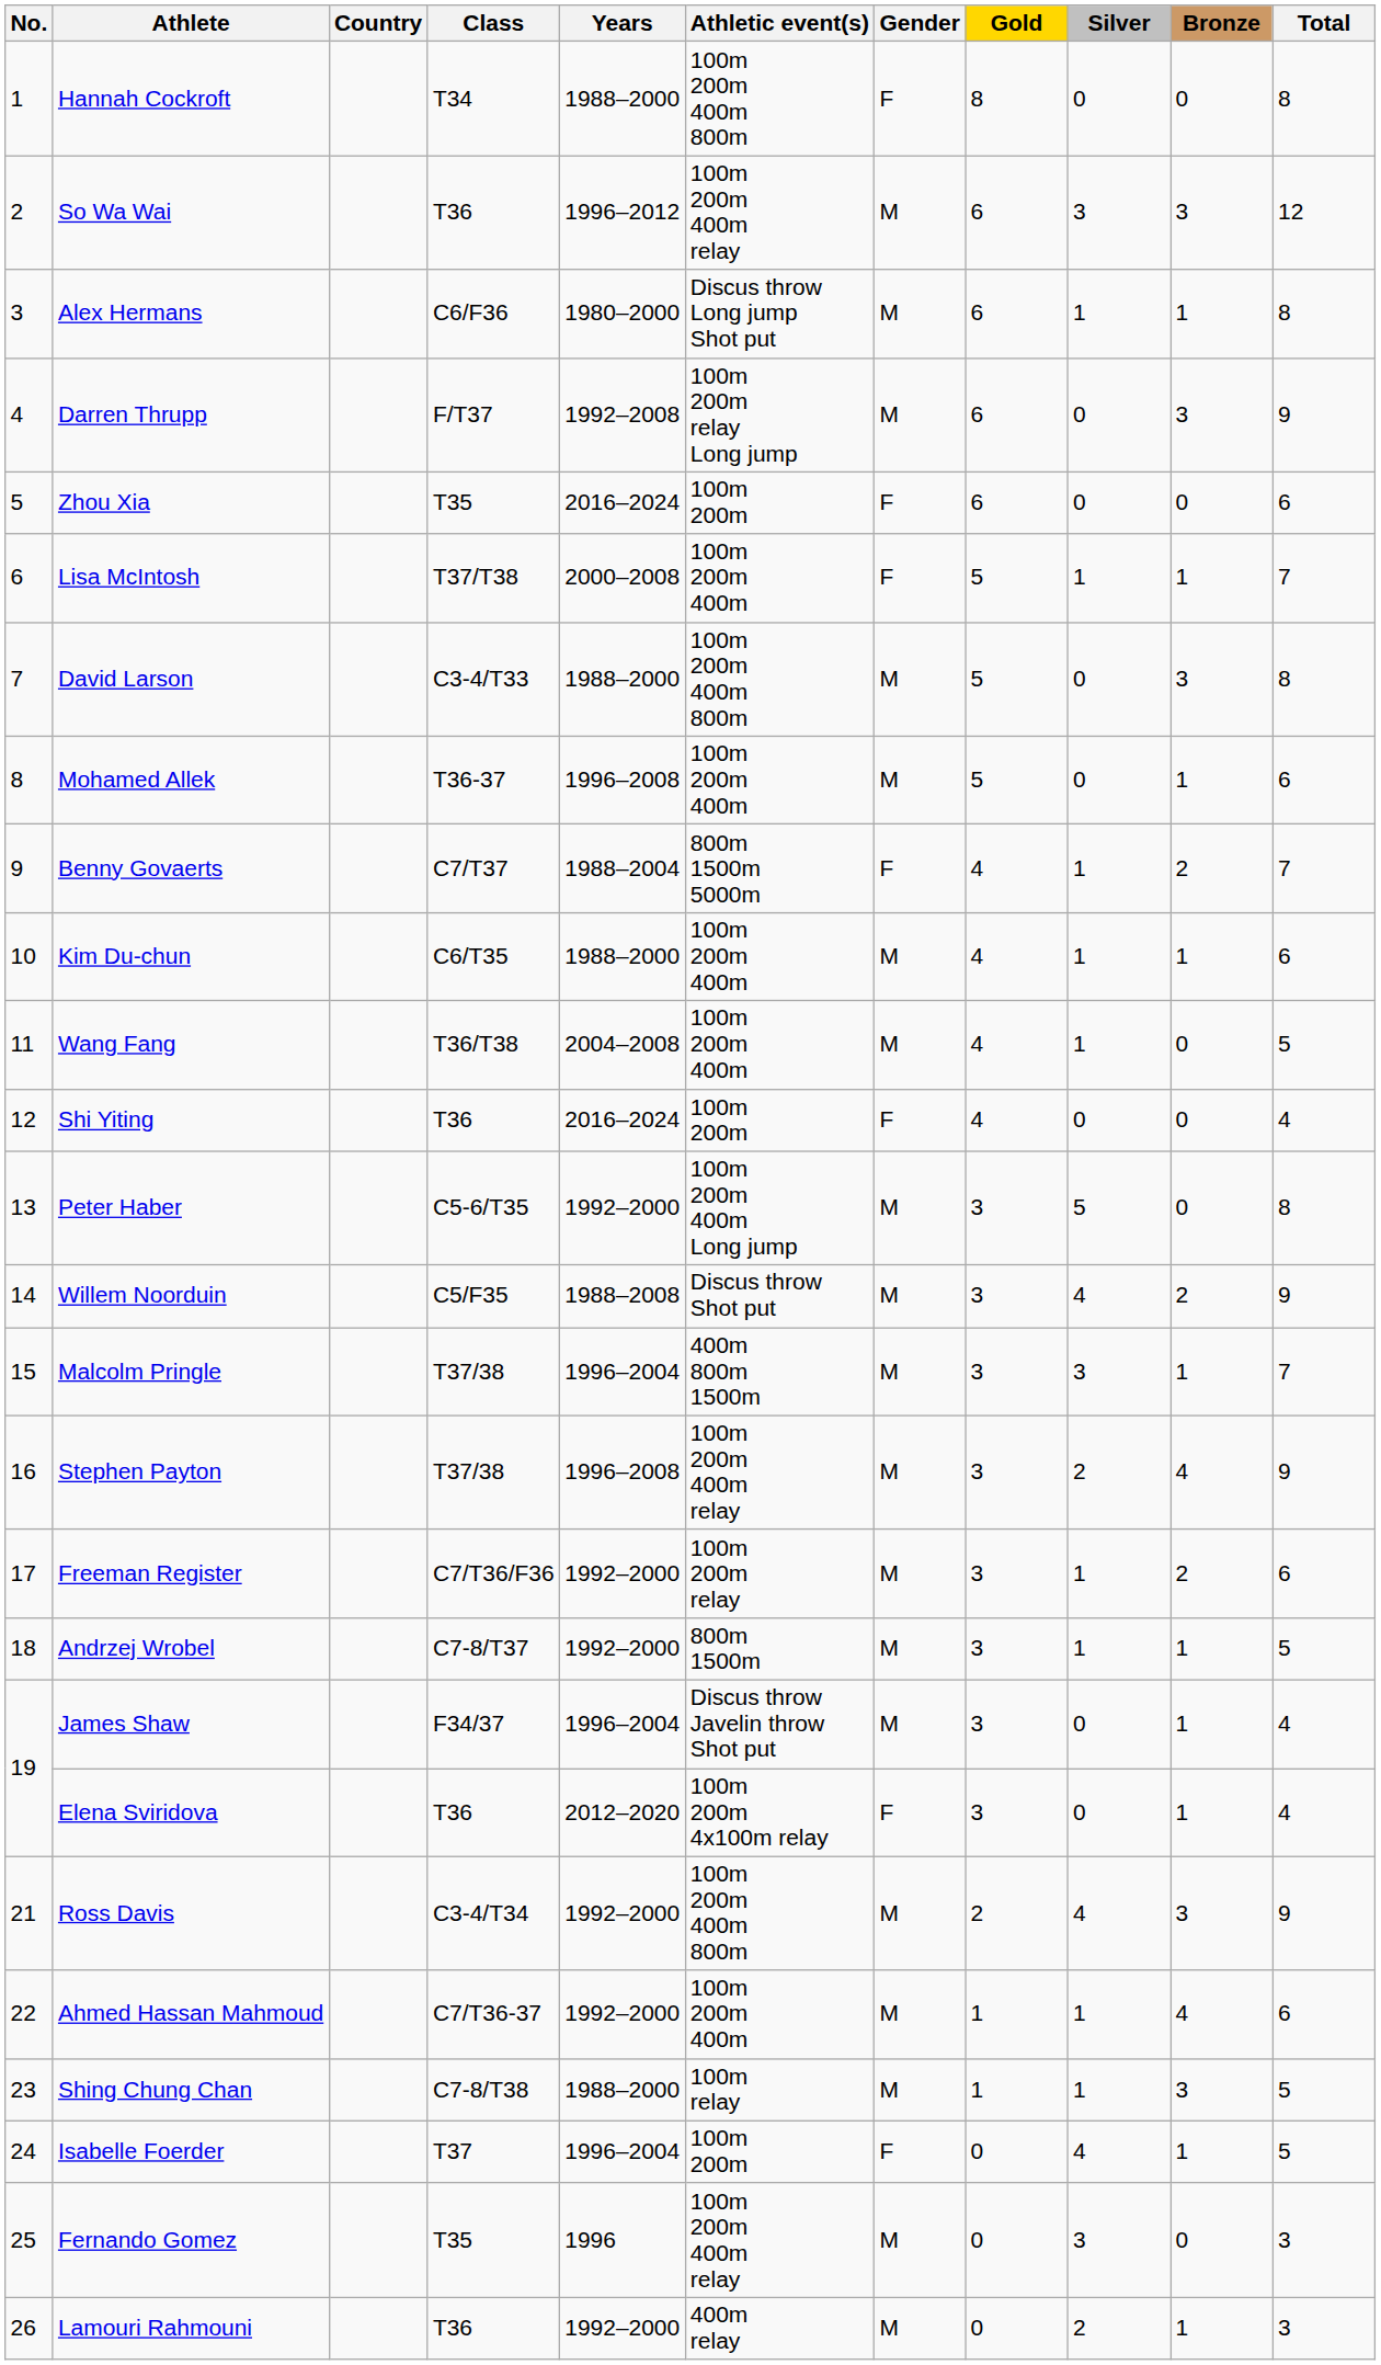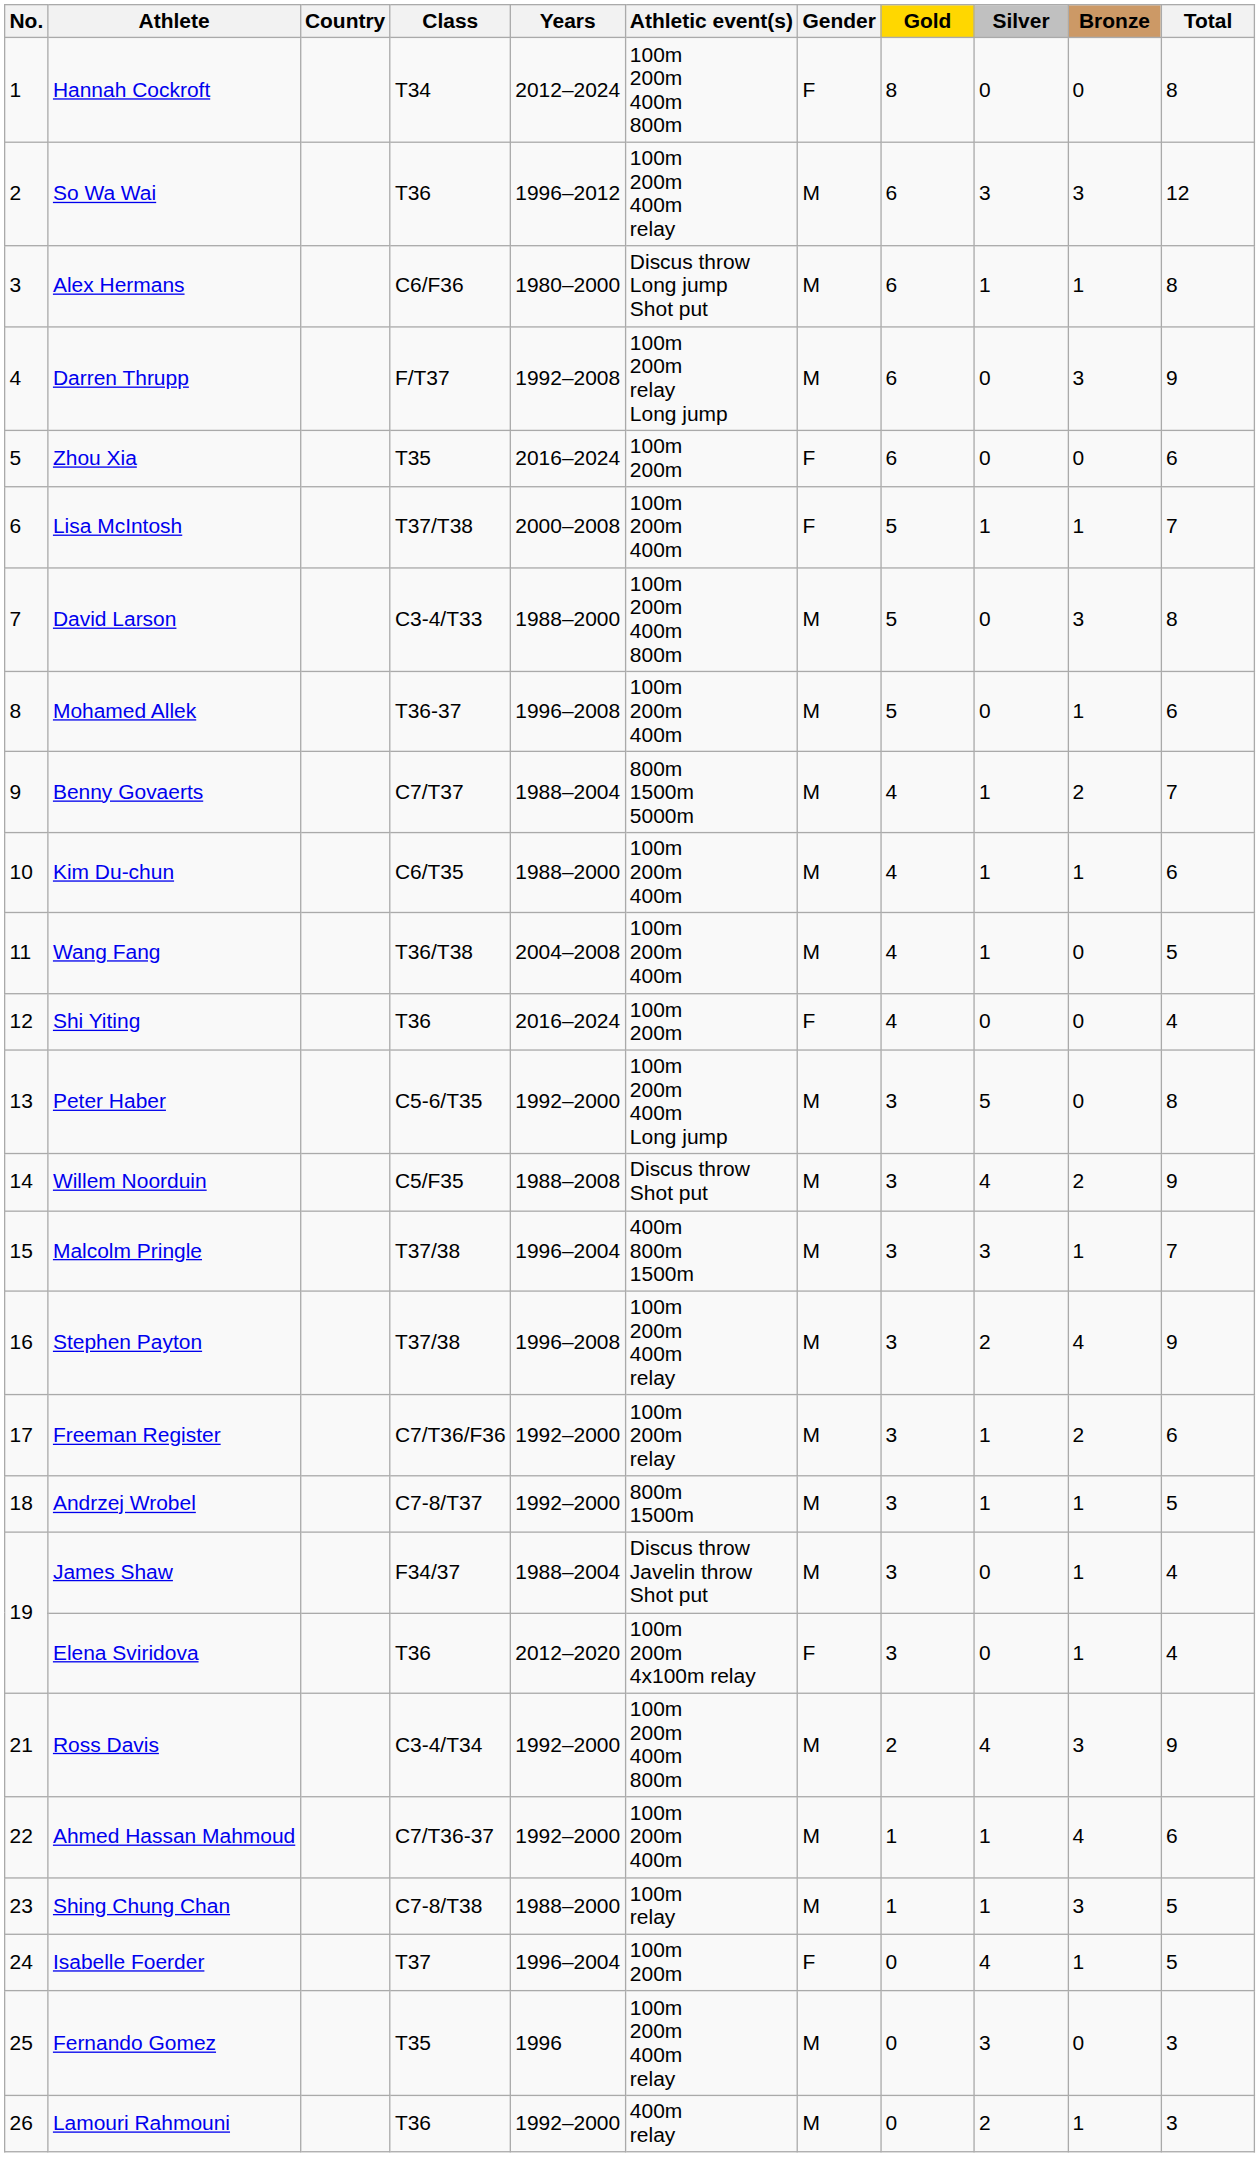Hannah Cockroft | Years: 1988–2000 -> 2012–2024
Benny Govaerts | Gender: F -> M
James Shaw | Years: 1996–2004 -> 1988–2004
